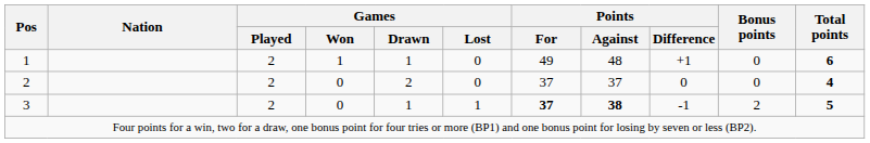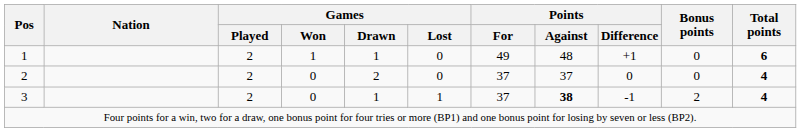3 | Points / For: bold -> normal
3 | Total points: 5 -> 4
